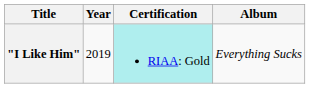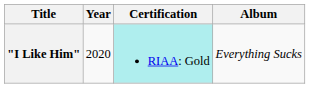"I Like Him" | Year: 2019 -> 2020
